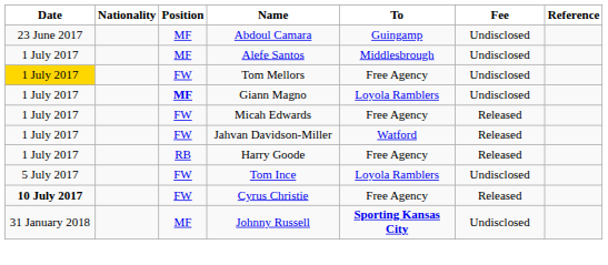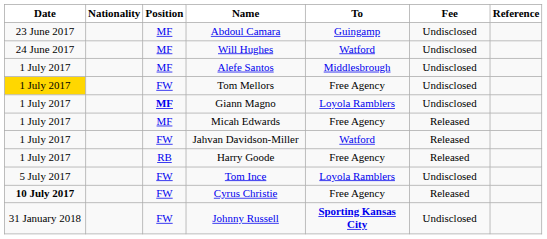+ row: 24 June 2017 | MF | Will Hughes | Watford | Undisclosed
Micah Edwards | Position: FW -> MF
Johnny Russell | Position: MF -> FW
